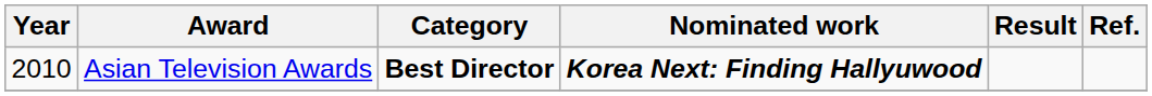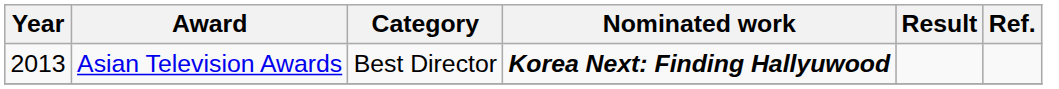Asian Television Awards | Year: 2010 -> 2013
Asian Television Awards | Category: bold -> normal
